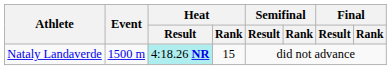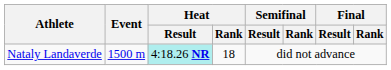Nataly Landaverde | Heat / Rank: 15 -> 18
